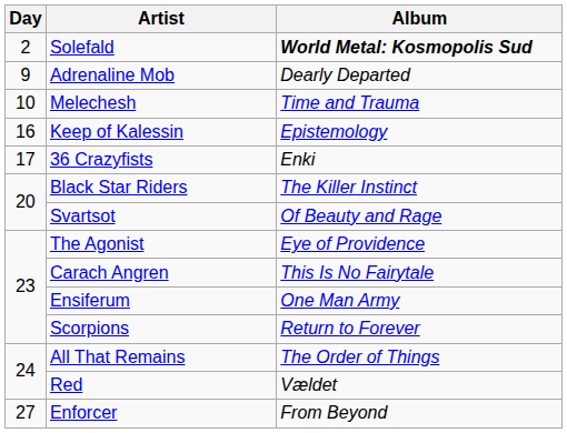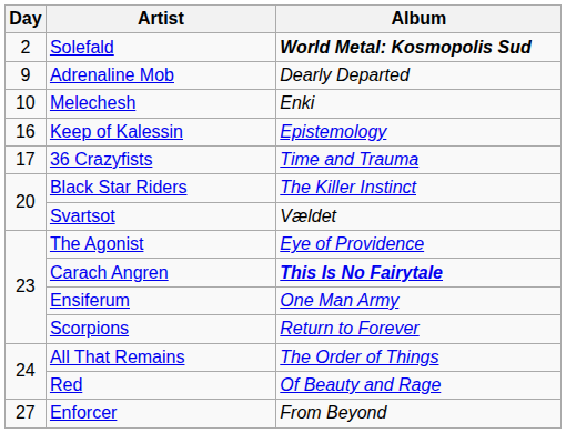Melechesh | Album: Time and Trauma -> Enki
36 Crazyfists | Album: Enki -> Time and Trauma
Svartsot | Album: Of Beauty and Rage -> Vældet
Carach Angren | Album: normal -> bold
Red | Album: Vældet -> Of Beauty and Rage
